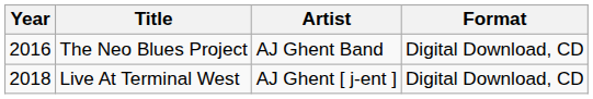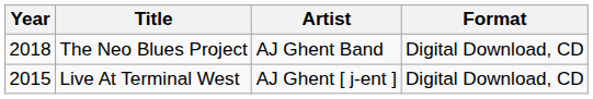The Neo Blues Project | Year: 2016 -> 2018
Live At Terminal West | Year: 2018 -> 2015
